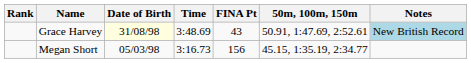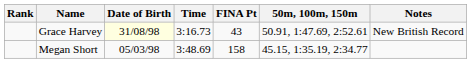Grace Harvey | Time: 3:48.69 -> 3:16.73
Grace Harvey | Notes: lightblue background -> no background
Megan Short | Time: 3:16.73 -> 3:48.69
Megan Short | FINA Pt: 156 -> 158
